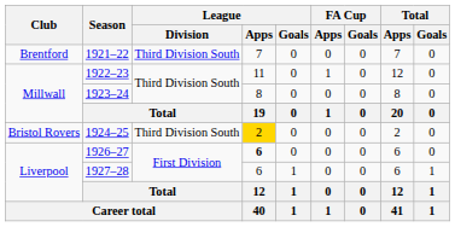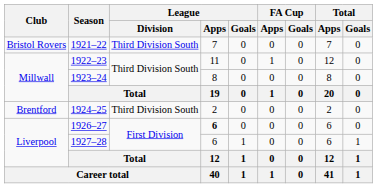1921–22 | Club: Brentford -> Bristol Rovers
1924–25 | Club: Bristol Rovers -> Brentford
1924–25 | League / Apps: gold background -> no background
